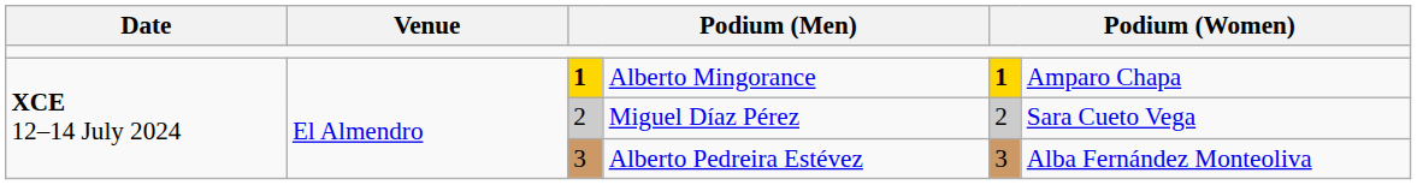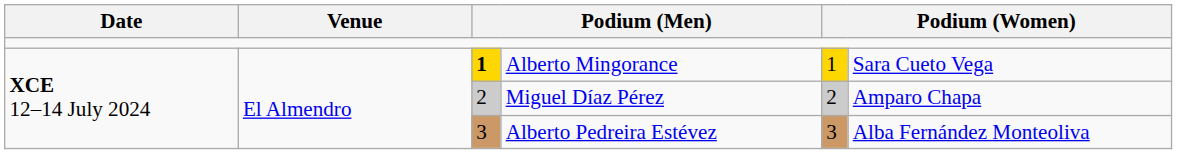Alberto Mingorance | column 5: bold -> normal
Alberto Mingorance | column 6: Amparo Chapa -> Sara Cueto Vega
Miguel Díaz Pérez | column 6: Sara Cueto Vega -> Amparo Chapa
